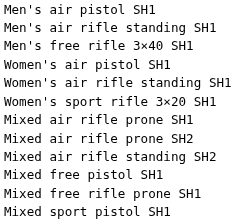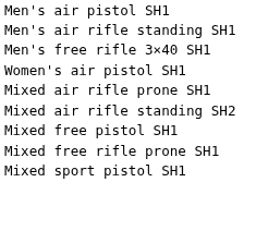- row: Women's air rifle standing SH1
- row: Women's sport rifle 3×20 SH1
- row: Mixed air rifle prone SH2
